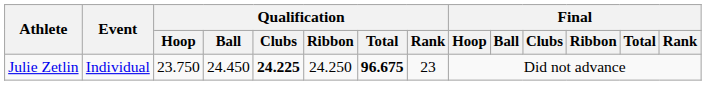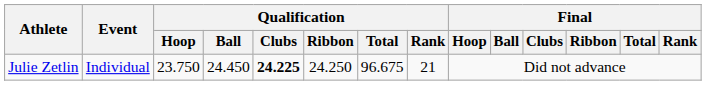Julie Zetlin | Qualification / Total: bold -> normal
Julie Zetlin | Qualification / Rank: 23 -> 21
